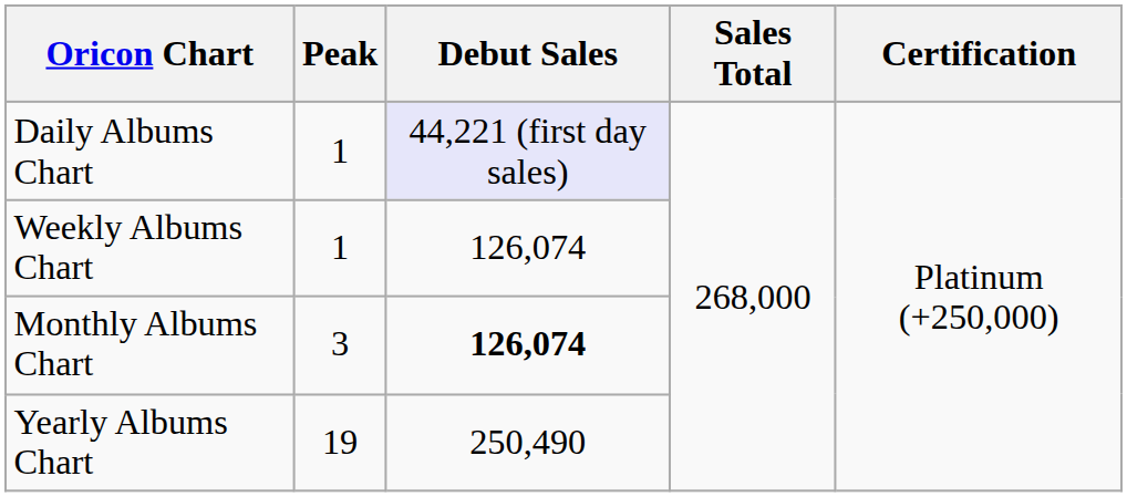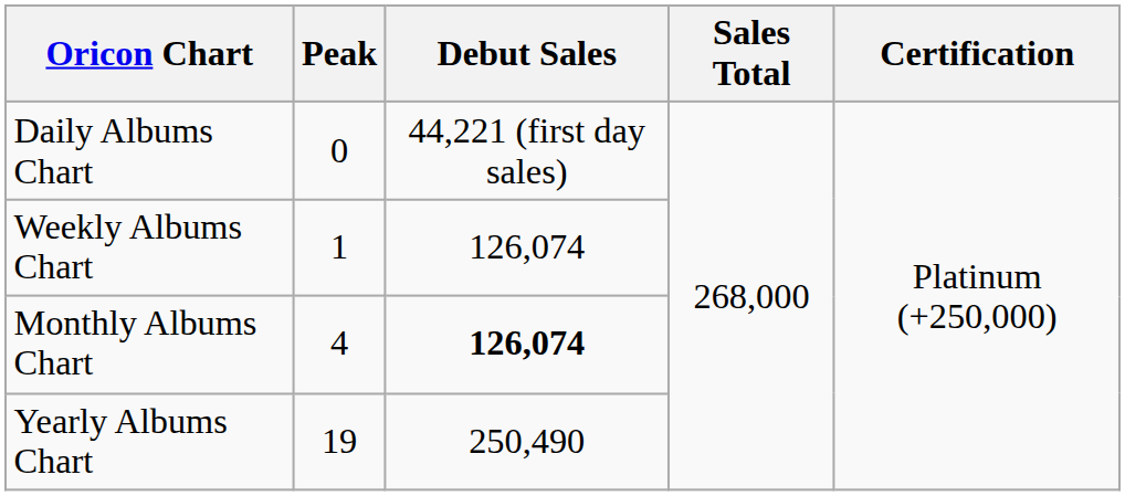Daily Albums Chart | Peak: 1 -> 0
Daily Albums Chart | Debut Sales: lavender background -> no background
Monthly Albums Chart | Peak: 3 -> 4
